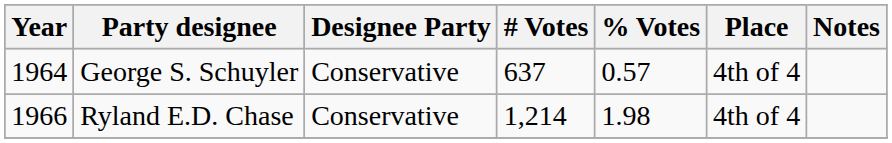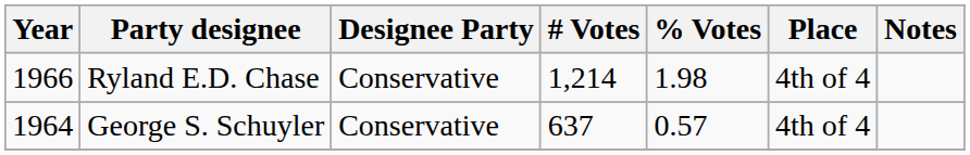rows swapped: George S. Schuyler <-> Ryland E.D. Chase
